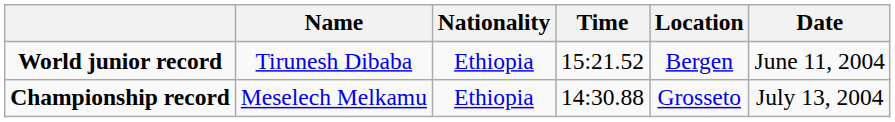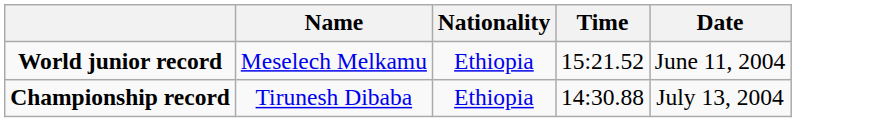- column: Location | Bergen | Grosseto
World junior record | Name: Tirunesh Dibaba -> Meselech Melkamu
Championship record | Name: Meselech Melkamu -> Tirunesh Dibaba
